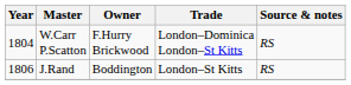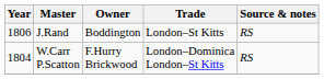rows swapped: W.Carr P.Scatton <-> J.Rand
